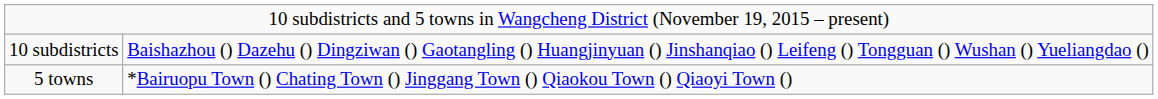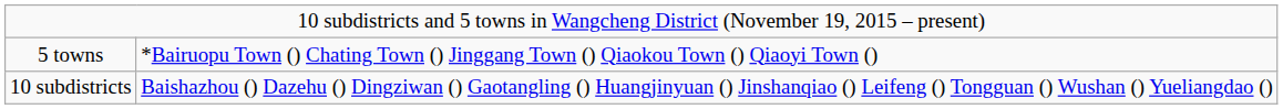rows swapped: 10 subdistricts <-> 5 towns
